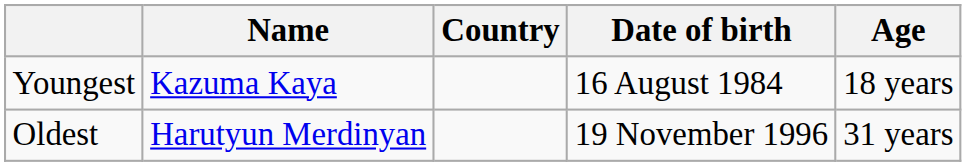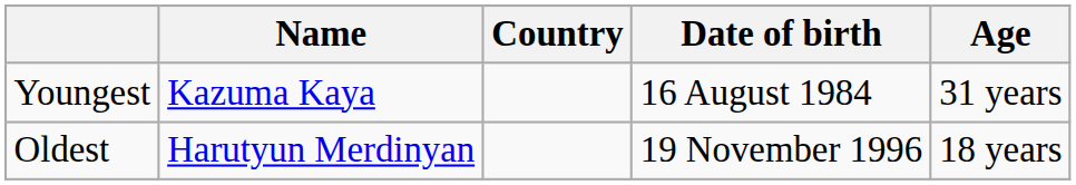Youngest | Age: 18 years -> 31 years
Oldest | Age: 31 years -> 18 years
